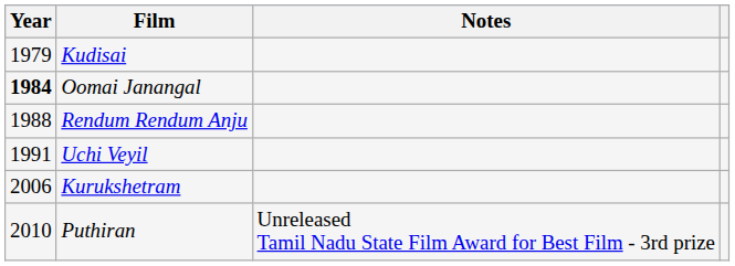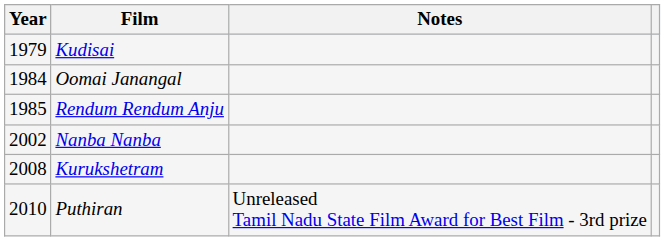Oomai Janangal | Year: bold -> normal
Rendum Rendum Anju | Year: 1988 -> 1985
- row: 1991 | Uchi Veyil
+ row: 2002 | Nanba Nanba
Kurukshetram | Year: 2006 -> 2008
